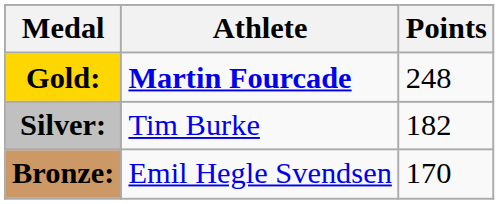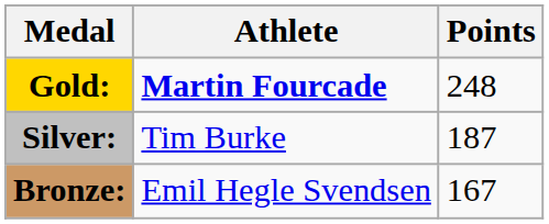Silver: | Points: 182 -> 187
Bronze: | Points: 170 -> 167
